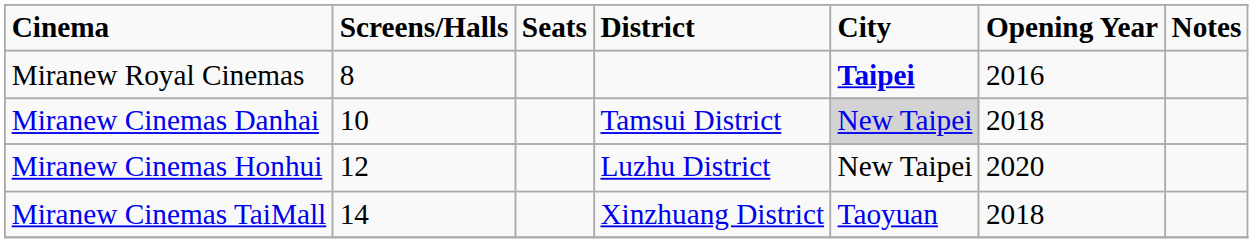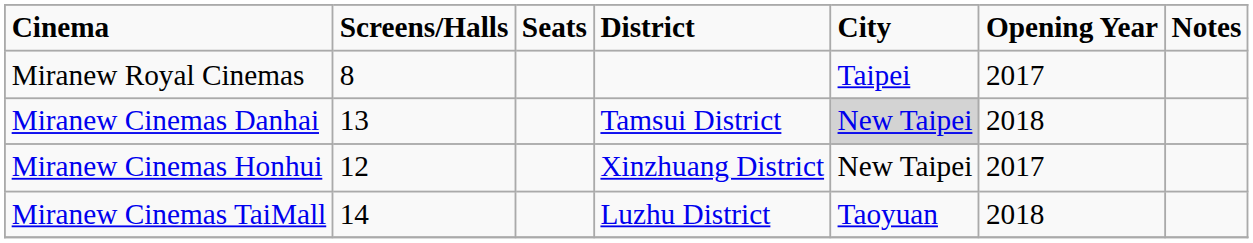Miranew Royal Cinemas | City: bold -> normal
Miranew Royal Cinemas | Opening Year: 2016 -> 2017
Miranew Cinemas Danhai | Screens/Halls: 10 -> 13
Miranew Cinemas Honhui | District: Luzhu District -> Xinzhuang District
Miranew Cinemas Honhui | Opening Year: 2020 -> 2017
Miranew Cinemas TaiMall | District: Xinzhuang District -> Luzhu District
